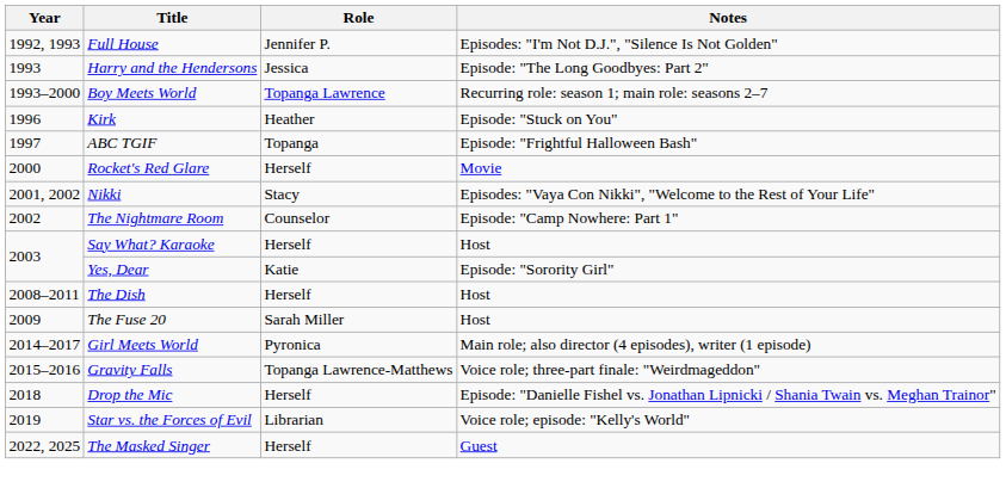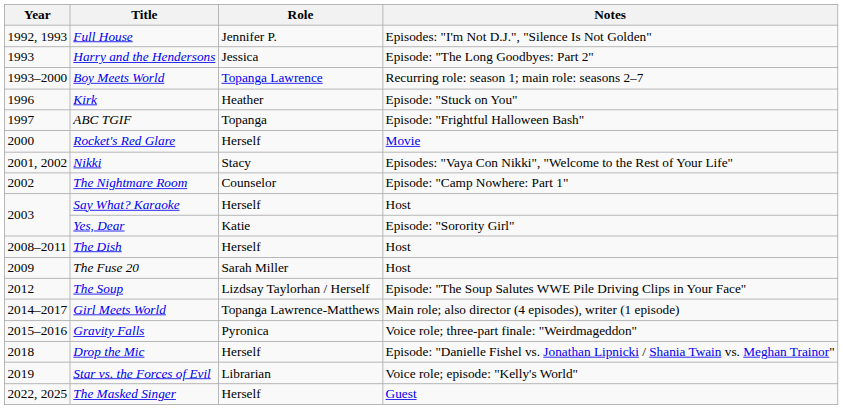+ row: 2012 | The Soup | Lizdsay Taylorhan / Herself | Episode: "The Soup Salutes WWE Pile Driving Clips in Your Face"
Girl Meets World | Role: Pyronica -> Topanga Lawrence-Matthews
Gravity Falls | Role: Topanga Lawrence-Matthews -> Pyronica
